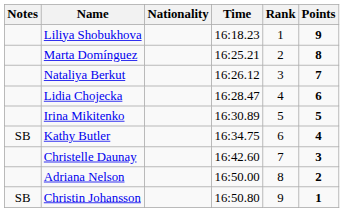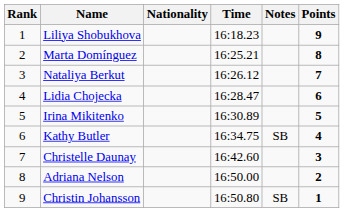columns swapped: Rank <-> Notes
